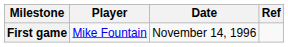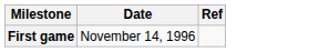- column: Player | Mike Fountain
